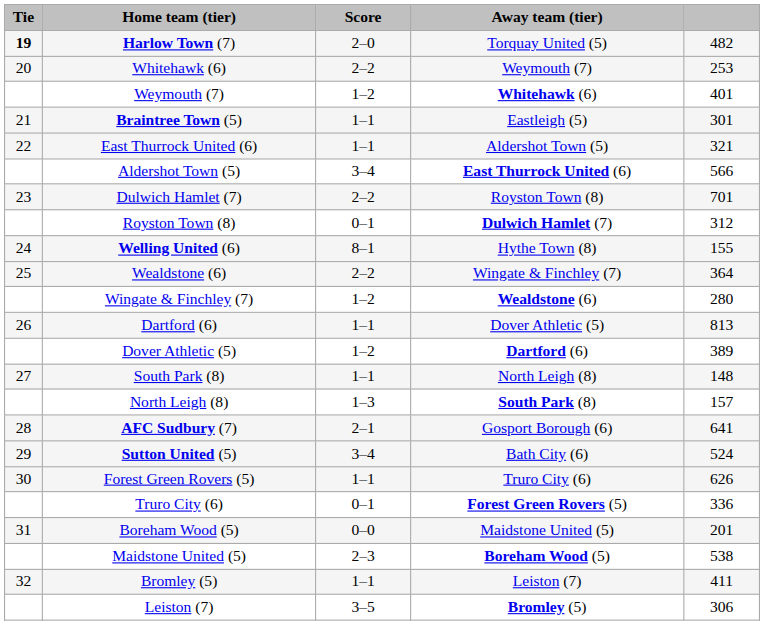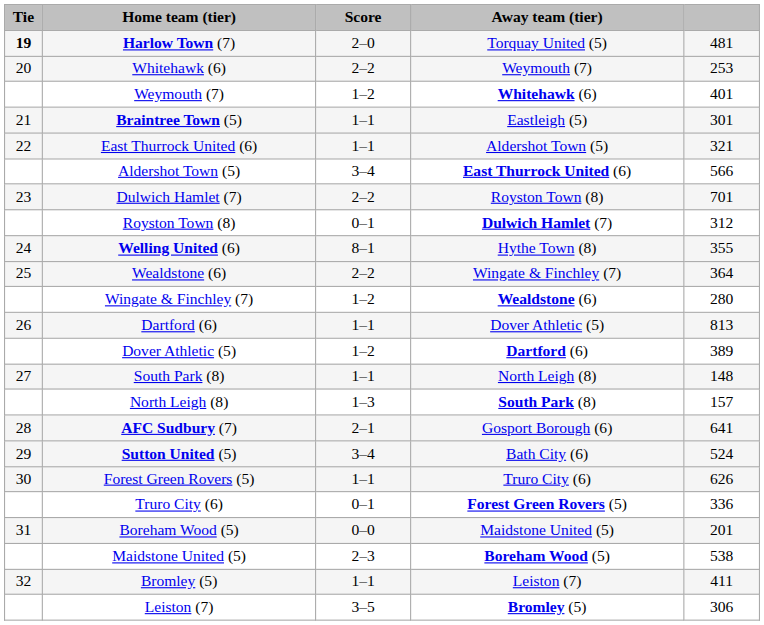Harlow Town (7) | column 5: 482 -> 481
Welling United (6) | column 5: 155 -> 355
